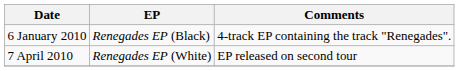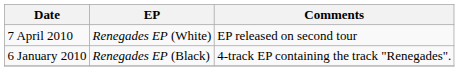rows swapped: 6 January 2010 <-> 7 April 2010
